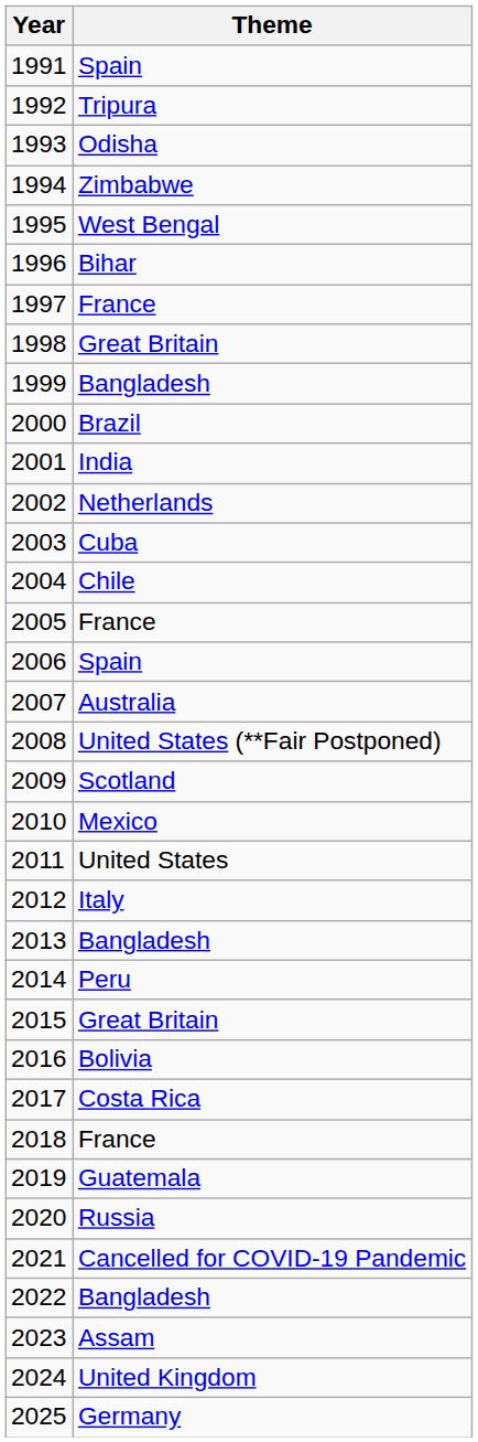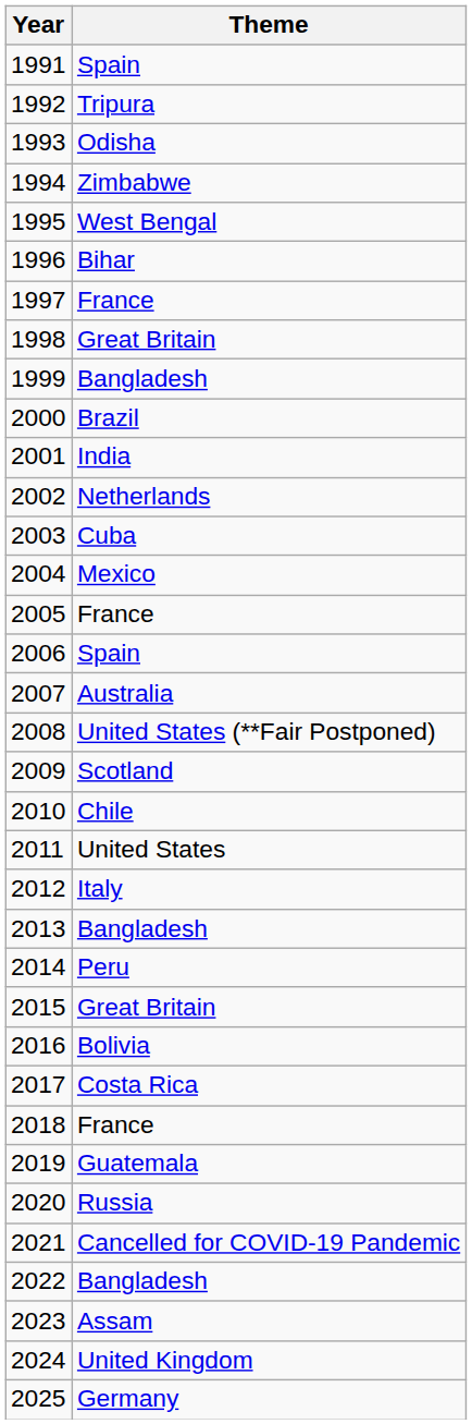2004 | Theme: Chile -> Mexico
2010 | Theme: Mexico -> Chile
